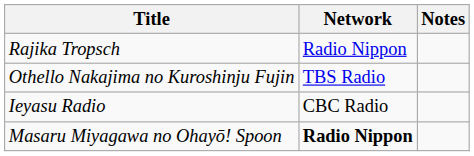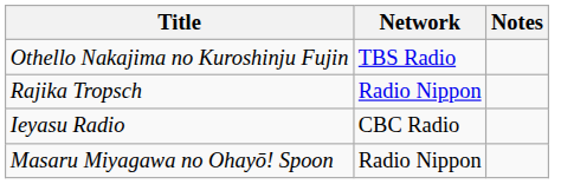rows swapped: Rajika Tropsch <-> Othello Nakajima no Kuroshinju Fujin
Masaru Miyagawa no Ohayō! Spoon | Network: bold -> normal
